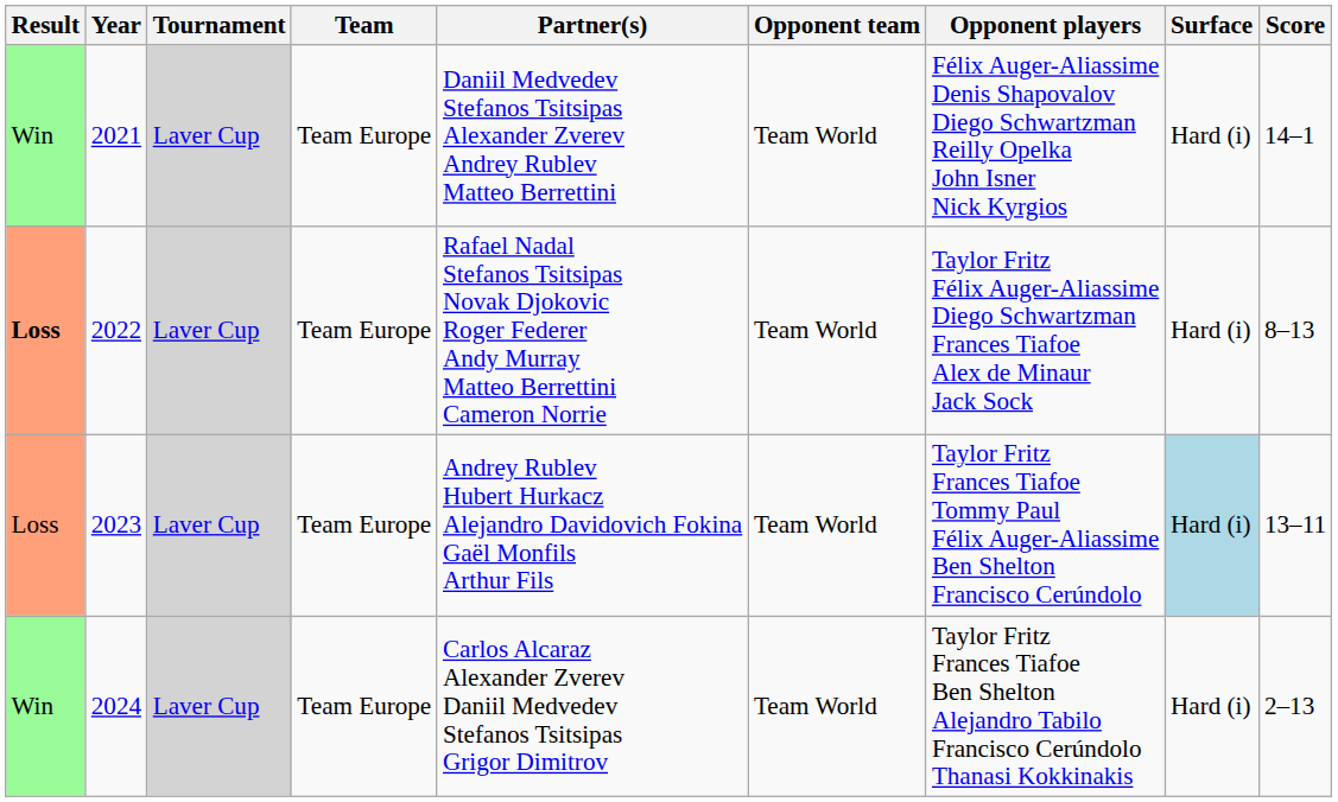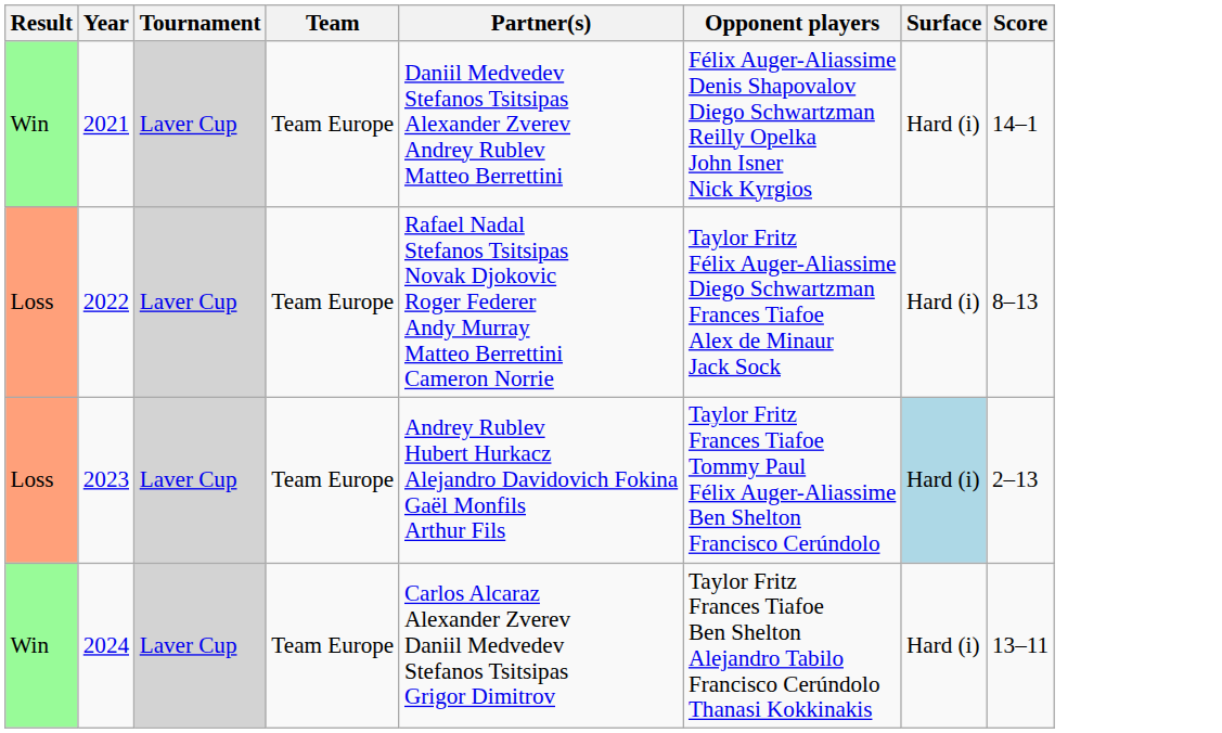- column: Opponent team | Team World | Team World | Team World | Team World
2022 | Result: bold -> normal
2023 | Score: 13–11 -> 2–13
2024 | Score: 2–13 -> 13–11
